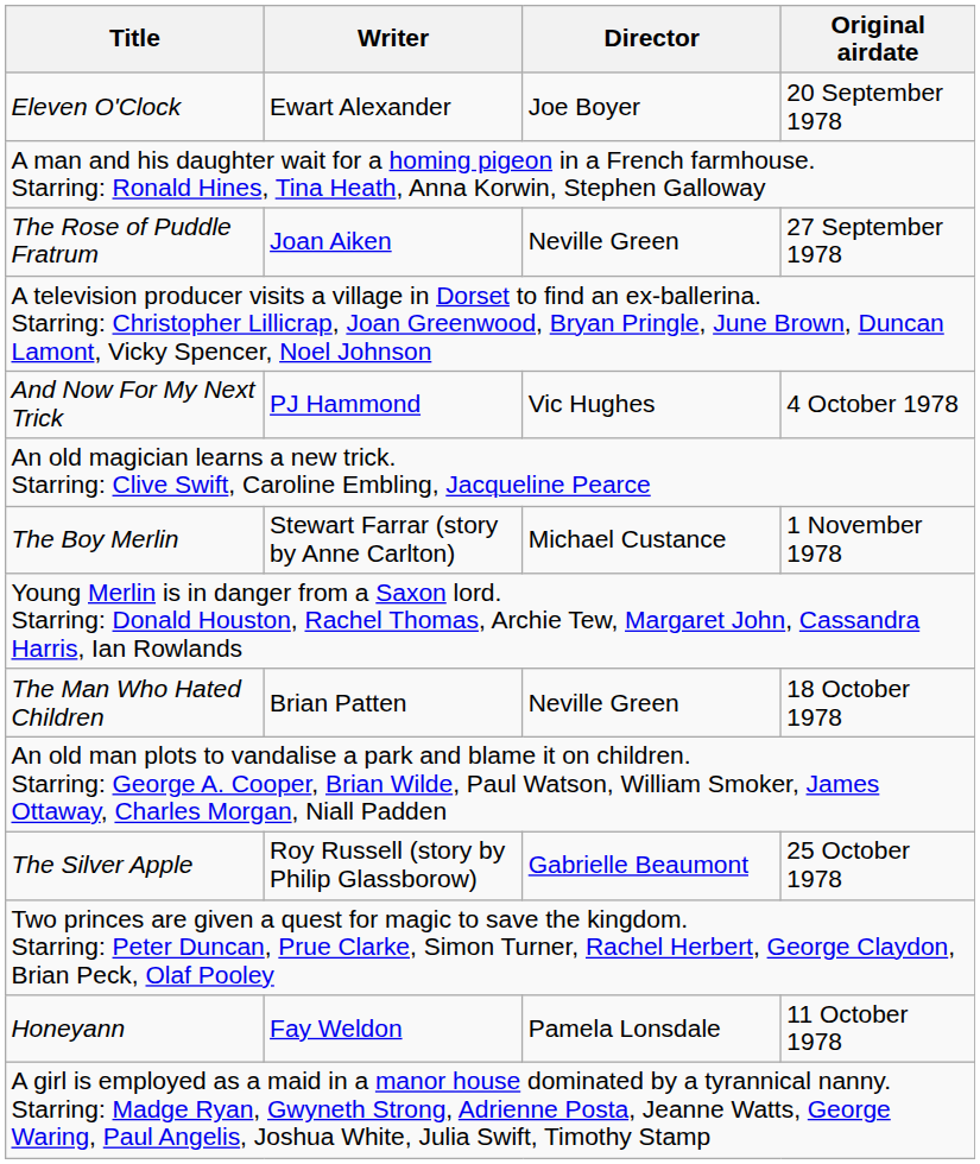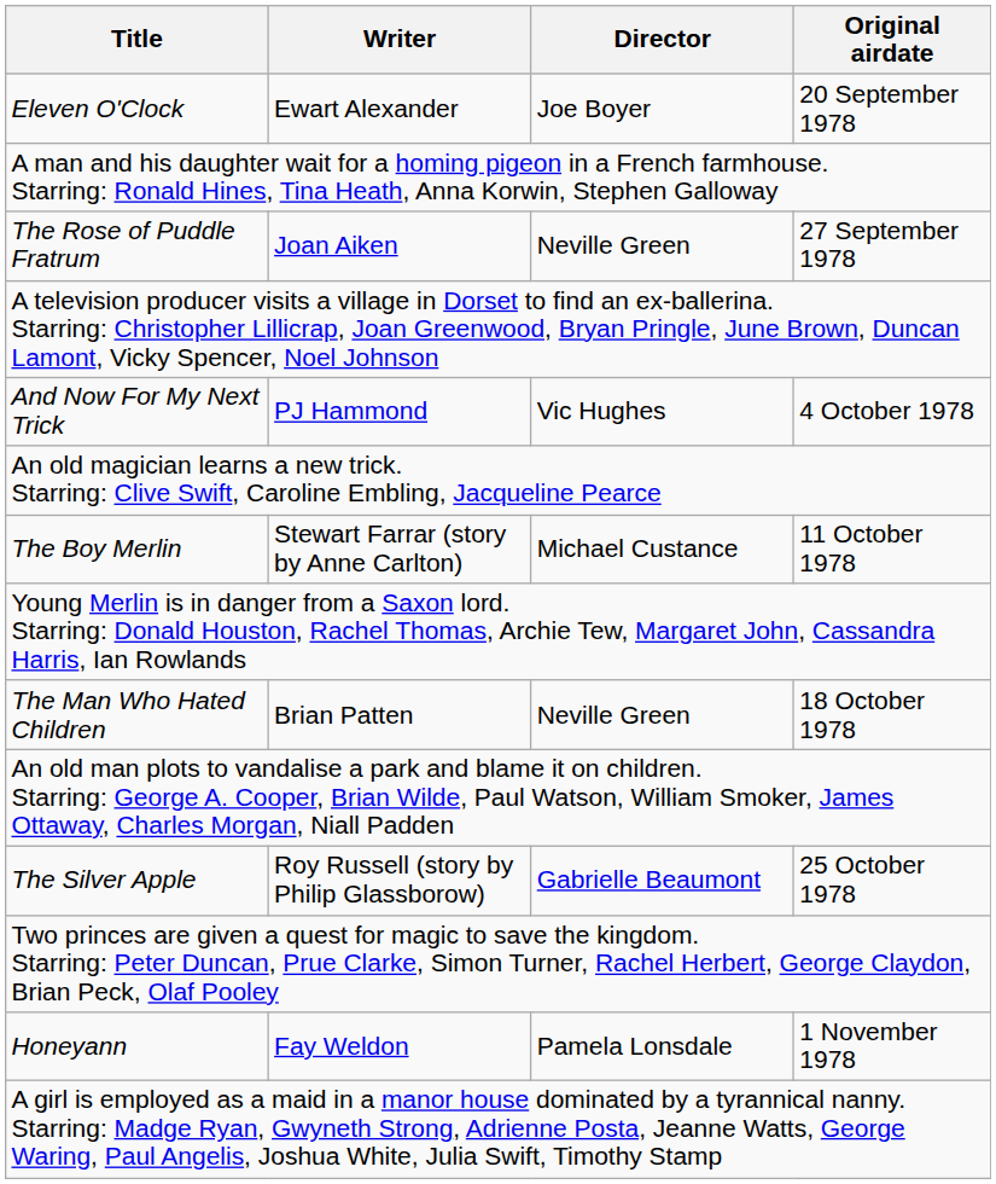The Boy Merlin | Original airdate: 1 November 1978 -> 11 October 1978
Honeyann | Original airdate: 11 October 1978 -> 1 November 1978
